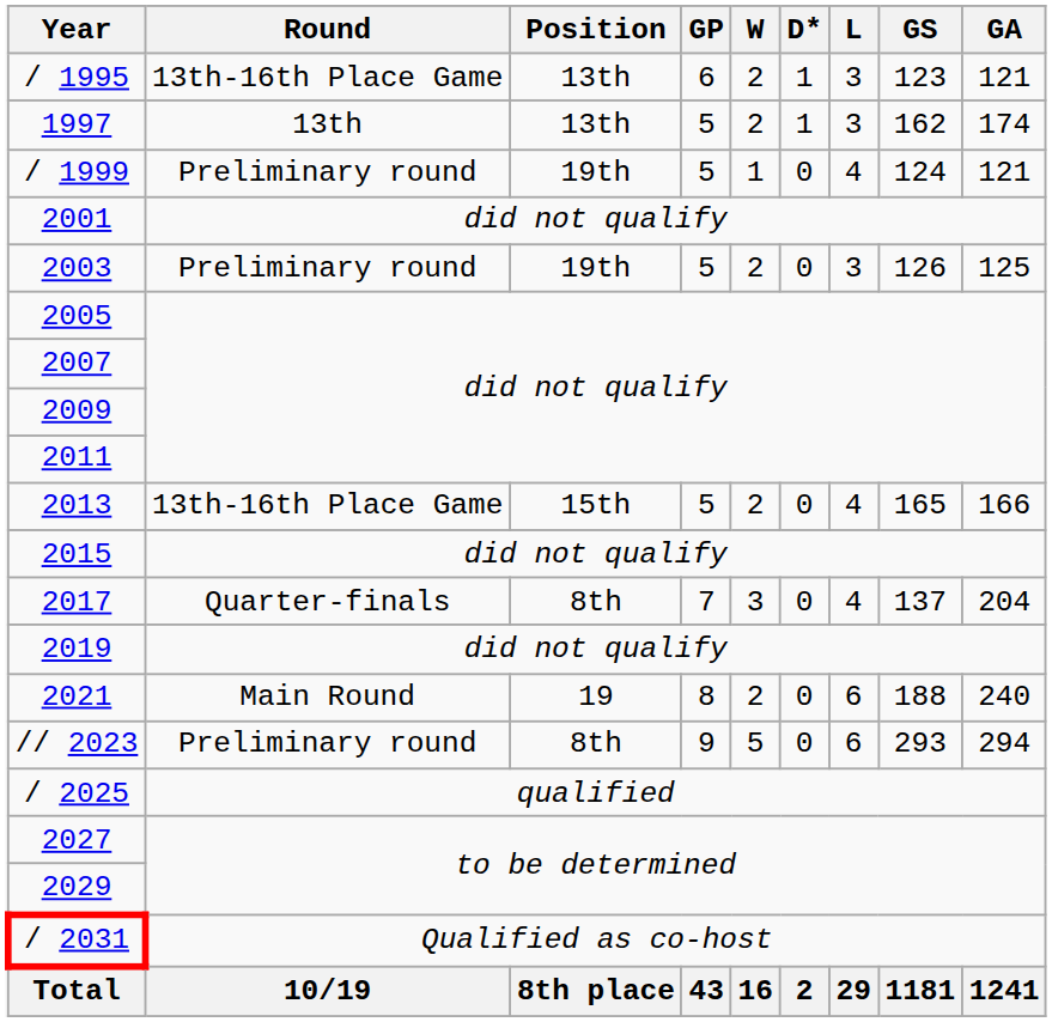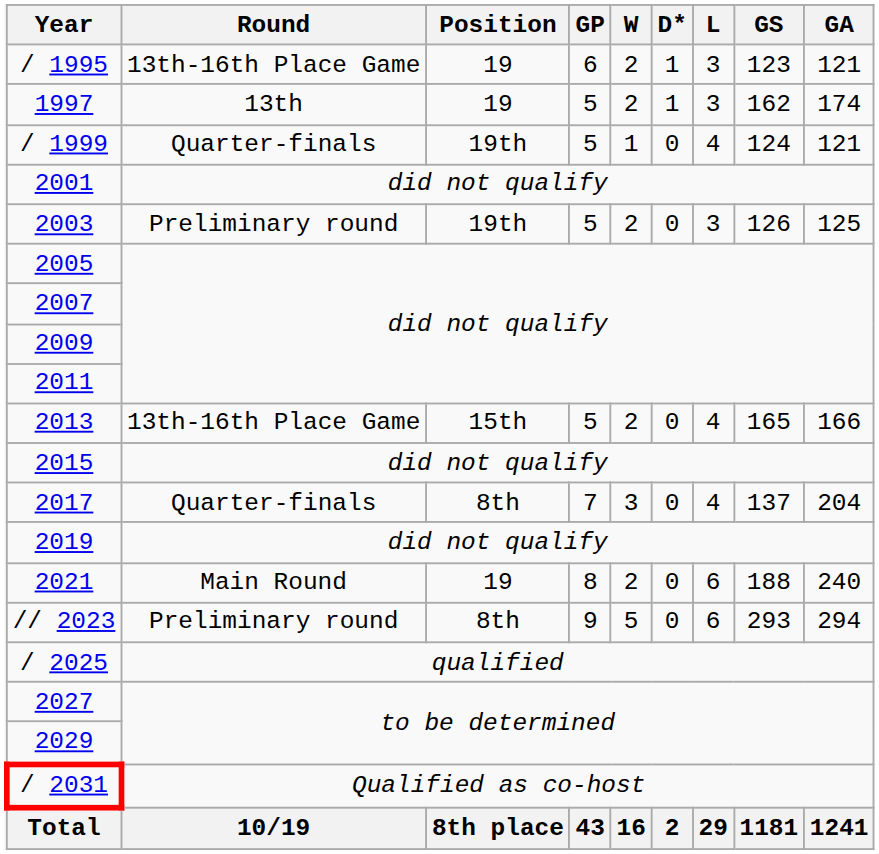/ 1995 | Position: 13th -> 19
1997 | Position: 13th -> 19
/ 1999 | Round: Preliminary round -> Quarter-finals
